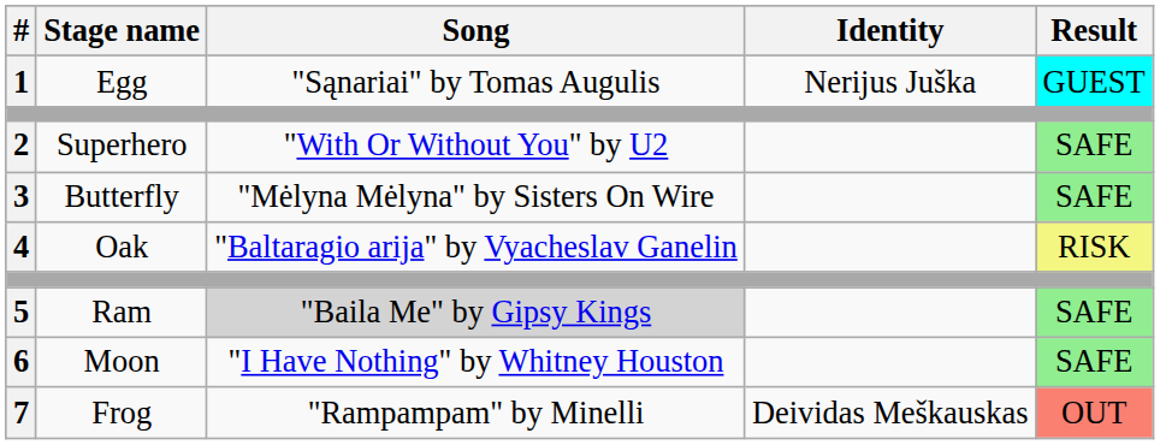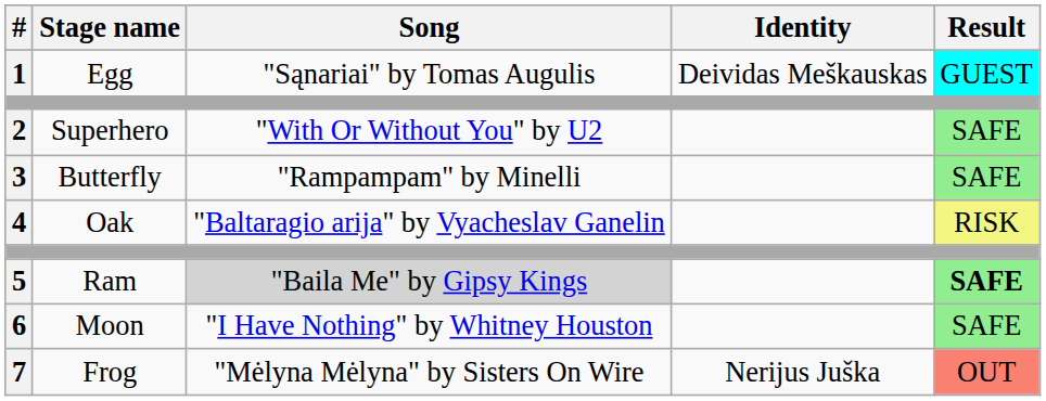1 | Identity: Nerijus Juška -> Deividas Meškauskas
3 | Song: "Mėlyna Mėlyna" by Sisters On Wire -> "Rampampam" by Minelli
5 | Result: normal -> bold
7 | Song: "Rampampam" by Minelli -> "Mėlyna Mėlyna" by Sisters On Wire
7 | Identity: Deividas Meškauskas -> Nerijus Juška
